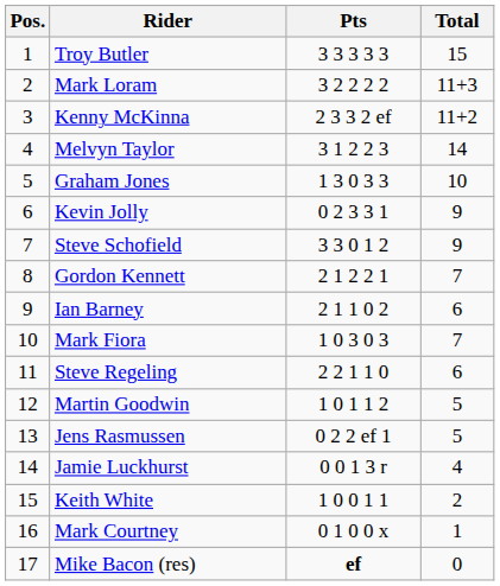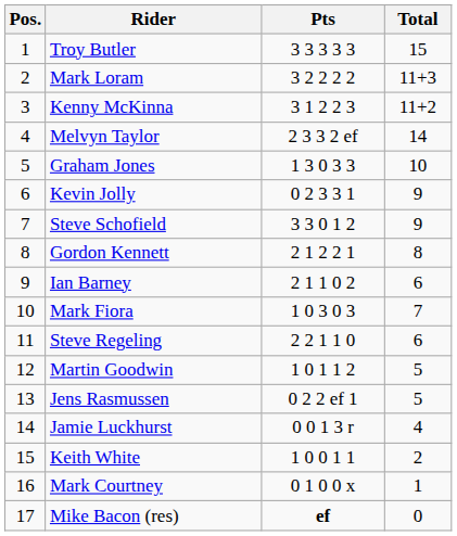Kenny McKinna | Pts: 2 3 3 2 ef -> 3 1 2 2 3
Melvyn Taylor | Pts: 3 1 2 2 3 -> 2 3 3 2 ef
Gordon Kennett | Total: 7 -> 8
